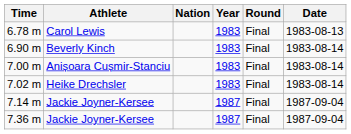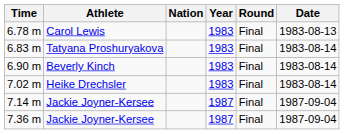+ row: 6.83 m | Tatyana Proshuryakova | 1983 | Final | 1983-08-14
- row: 7.00 m | Anișoara Cușmir-Stanciu | 1983 | Final | 1983-08-14
